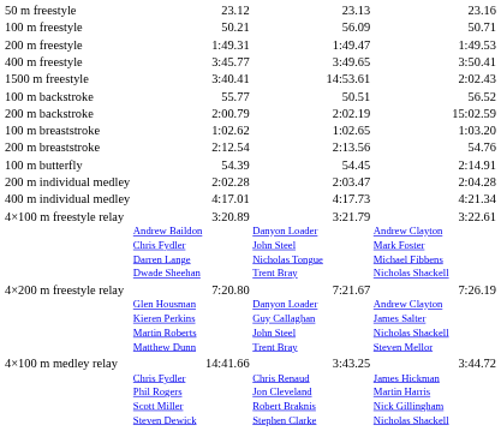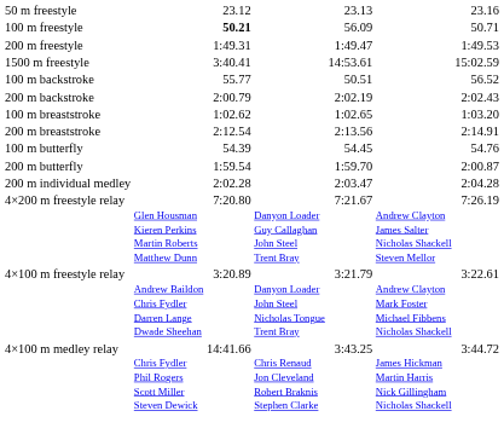100 m freestyle | column 3: normal -> bold
- row: 400 m freestyle | 3:45.77 | 3:49.65 | 3:50.41
1500 m freestyle | column 7: 2:02.43 -> 15:02.59
200 m backstroke | column 7: 15:02.59 -> 2:02.43
200 m breaststroke | column 7: 54.76 -> 2:14.91
100 m butterfly | column 7: 2:14.91 -> 54.76
+ row: 200 m butterfly | 1:59.54 | 1:59.70 | 2:00.87
- row: 400 m individual medley | 4:17.01 | 4:17.73 | 4:21.34
rows swapped: 4×100 m freestyle relay <-> 4×200 m freestyle relay
